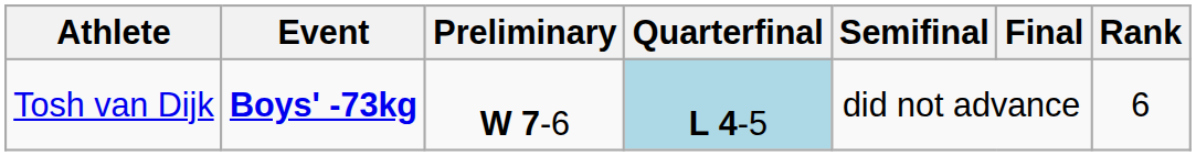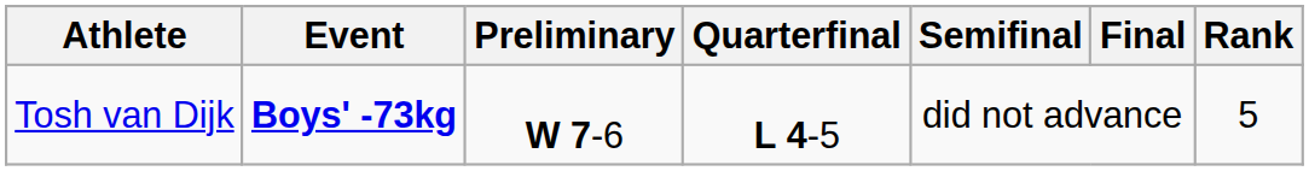Tosh van Dijk | Quarterfinal: lightblue background -> no background
Tosh van Dijk | Rank: 6 -> 5
